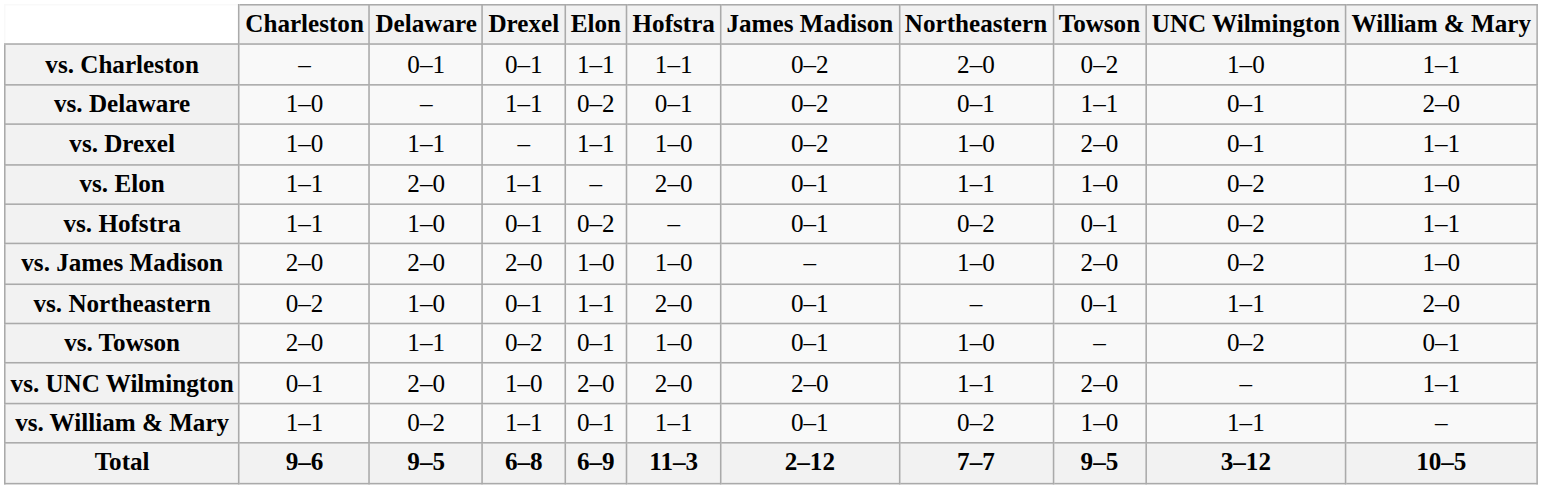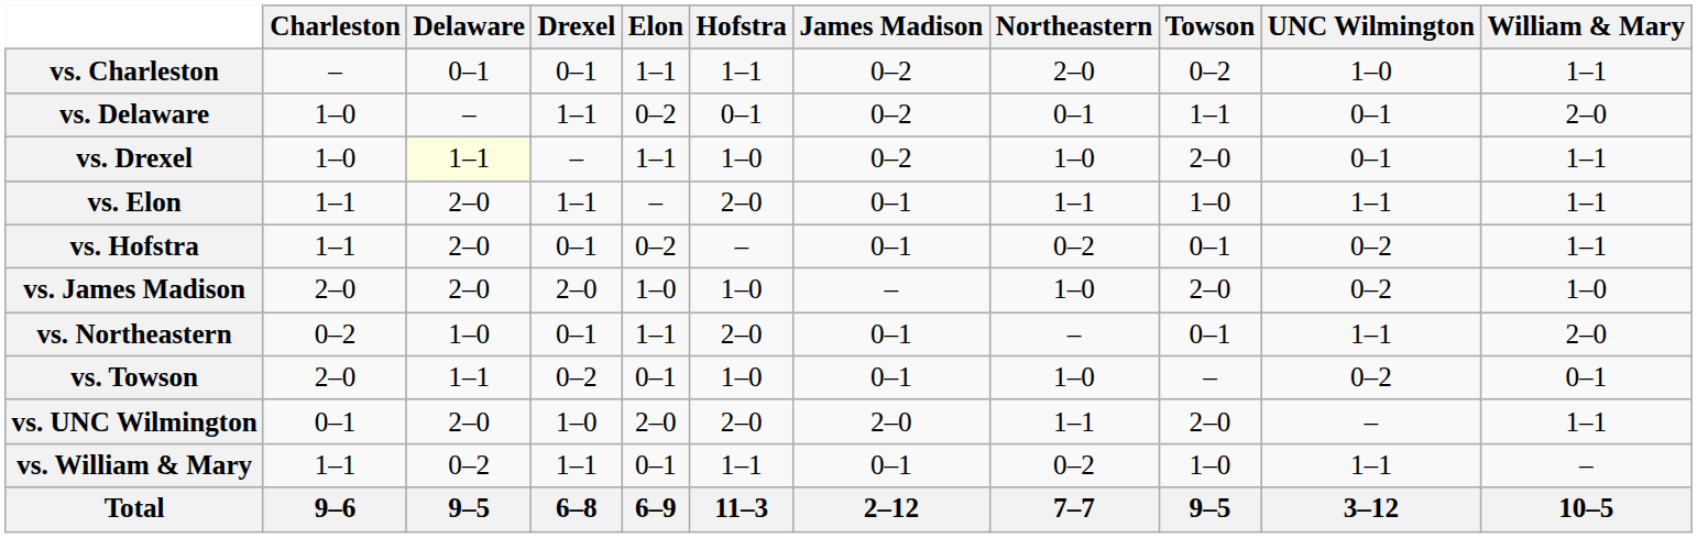vs. Drexel | Delaware: no background -> lightyellow background
vs. Elon | UNC Wilmington: 0–2 -> 1–1
vs. Elon | William & Mary: 1–0 -> 1–1
vs. Hofstra | Delaware: 1–0 -> 2–0
